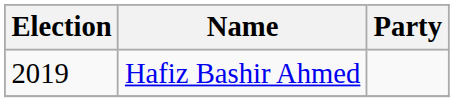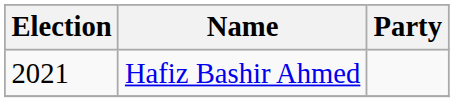Hafiz Bashir Ahmed | Election: 2019 -> 2021
